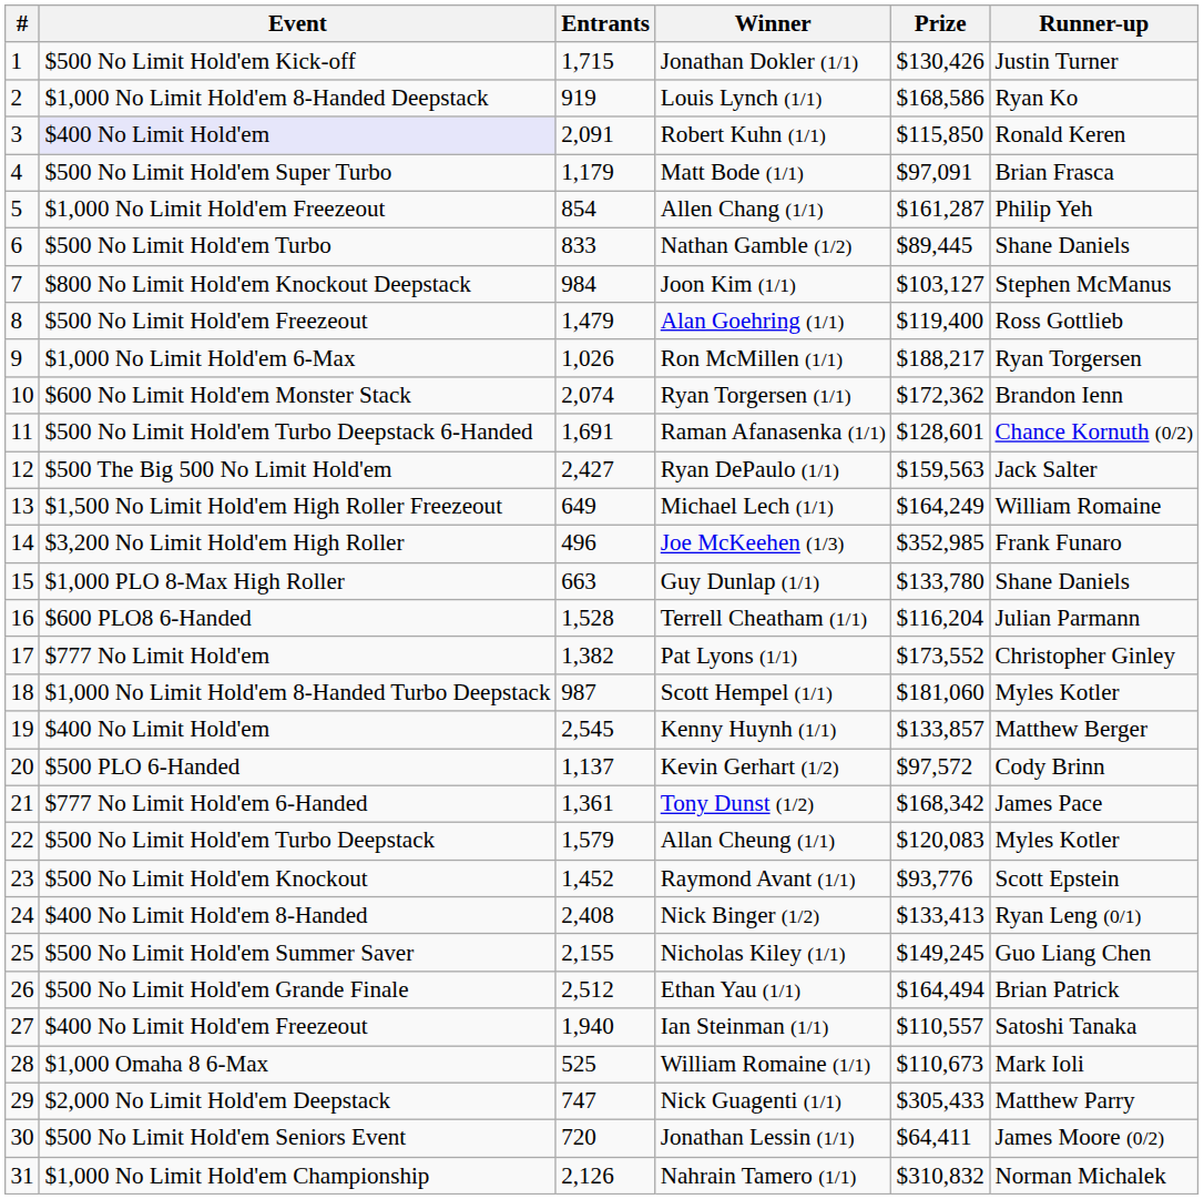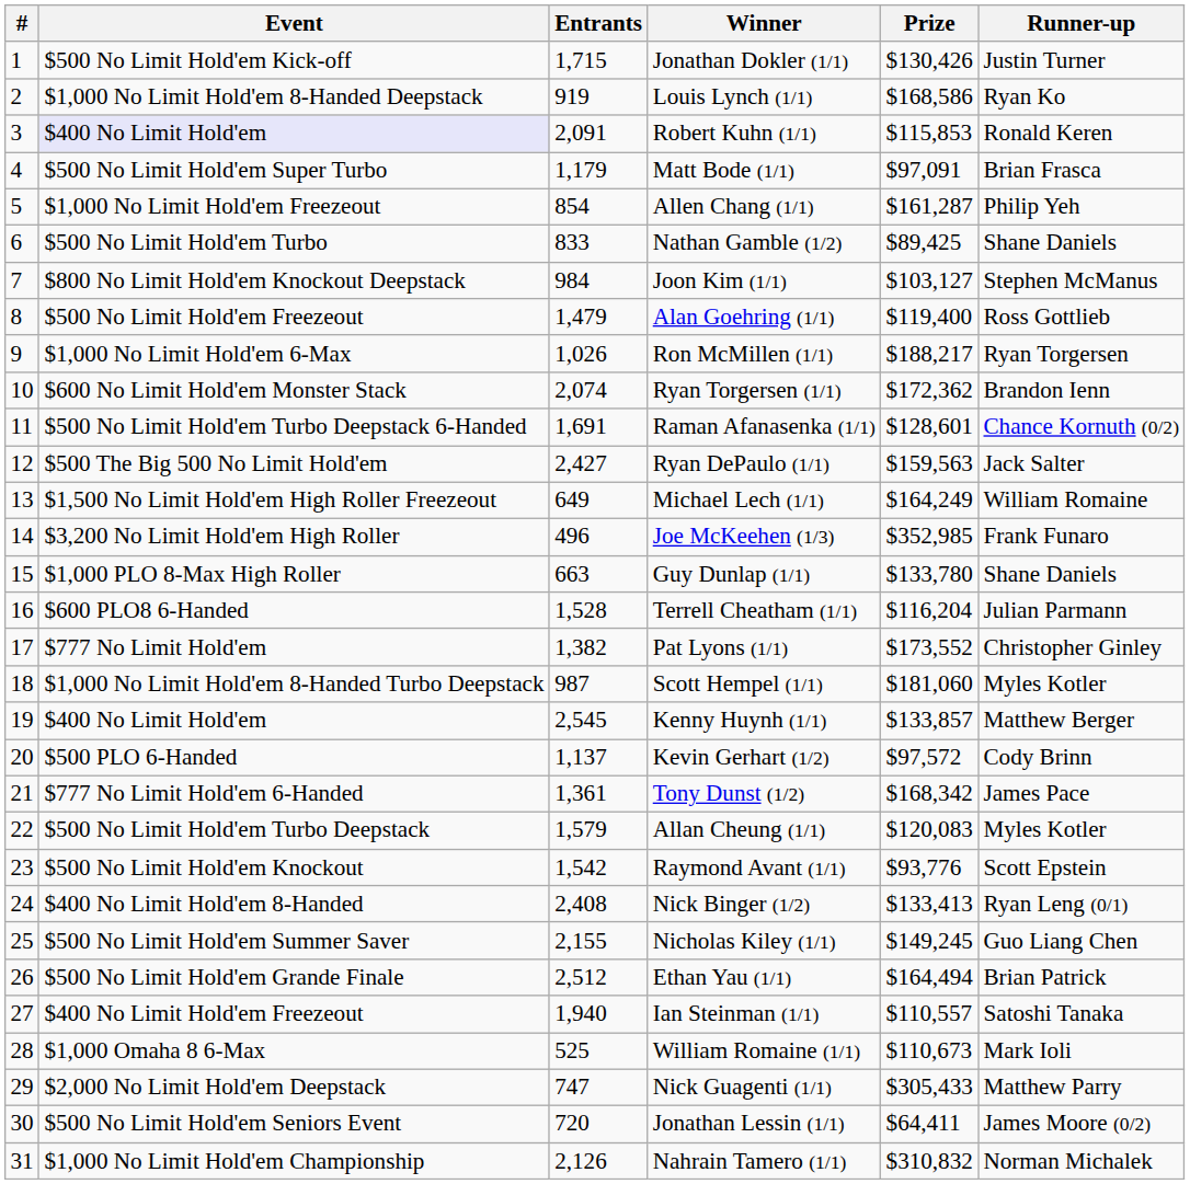Robert Kuhn (1/1) | Prize: $115,850 -> $115,853
Nathan Gamble (1/2) | Prize: $89,445 -> $89,425
Raymond Avant (1/1) | Entrants: 1,452 -> 1,542
